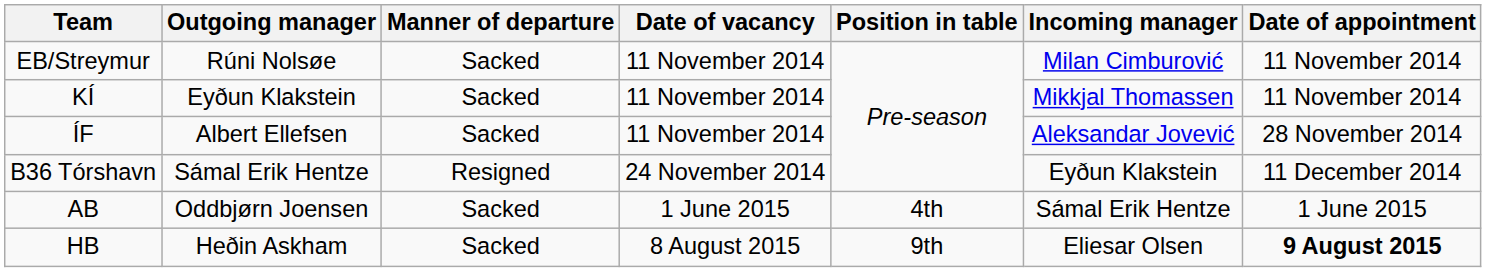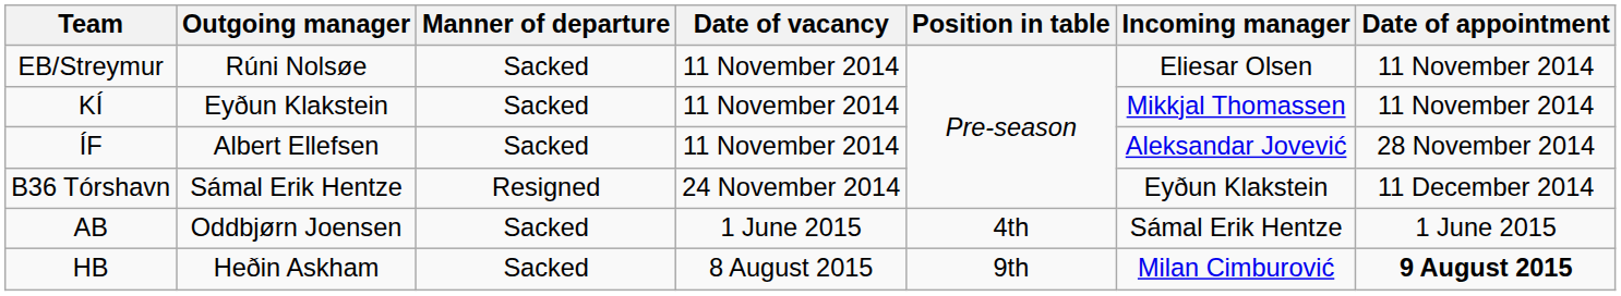EB/Streymur | Incoming manager: Milan Cimburović -> Eliesar Olsen
HB | Incoming manager: Eliesar Olsen -> Milan Cimburović
